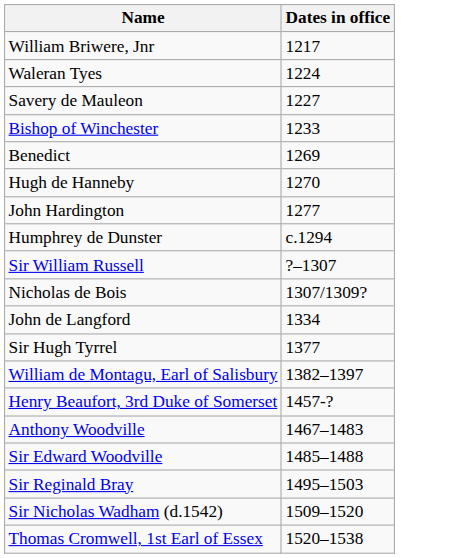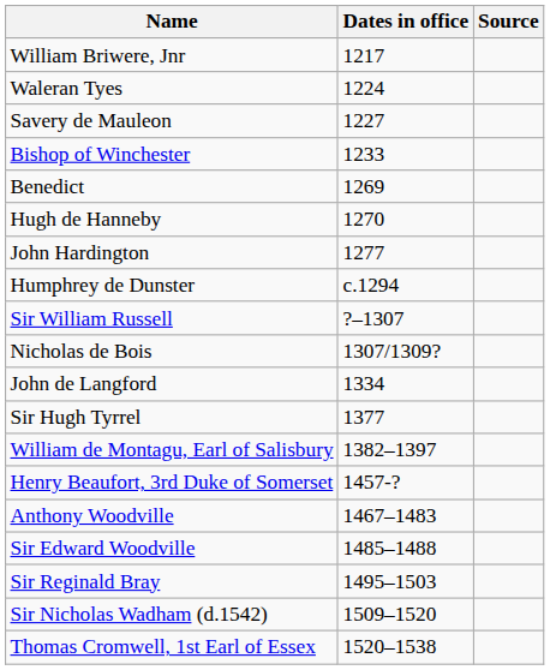+ column: Source
